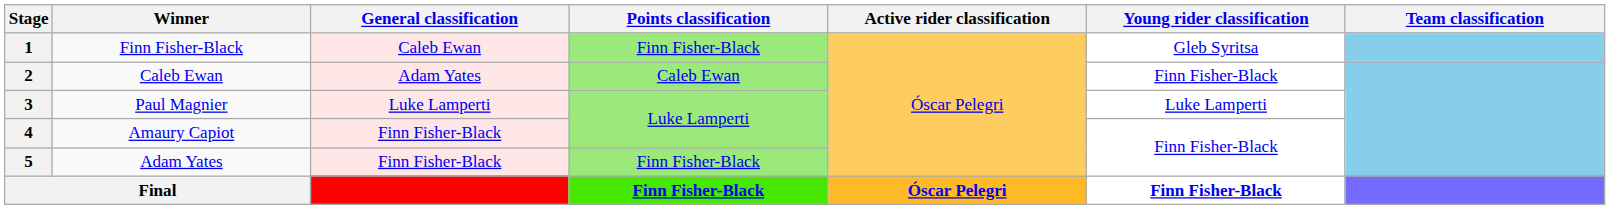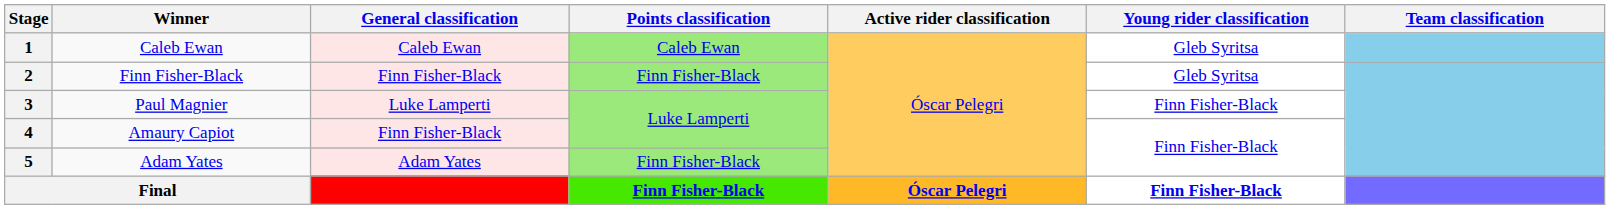1 | Winner: Finn Fisher-Black -> Caleb Ewan
1 | Points classification: Finn Fisher-Black -> Caleb Ewan
2 | Winner: Caleb Ewan -> Finn Fisher-Black
2 | General classification: Adam Yates -> Finn Fisher-Black
2 | Points classification: Caleb Ewan -> Finn Fisher-Black
2 | Young rider classification: Finn Fisher-Black -> Gleb Syritsa
3 | Young rider classification: Luke Lamperti -> Finn Fisher-Black
5 | General classification: Finn Fisher-Black -> Adam Yates
